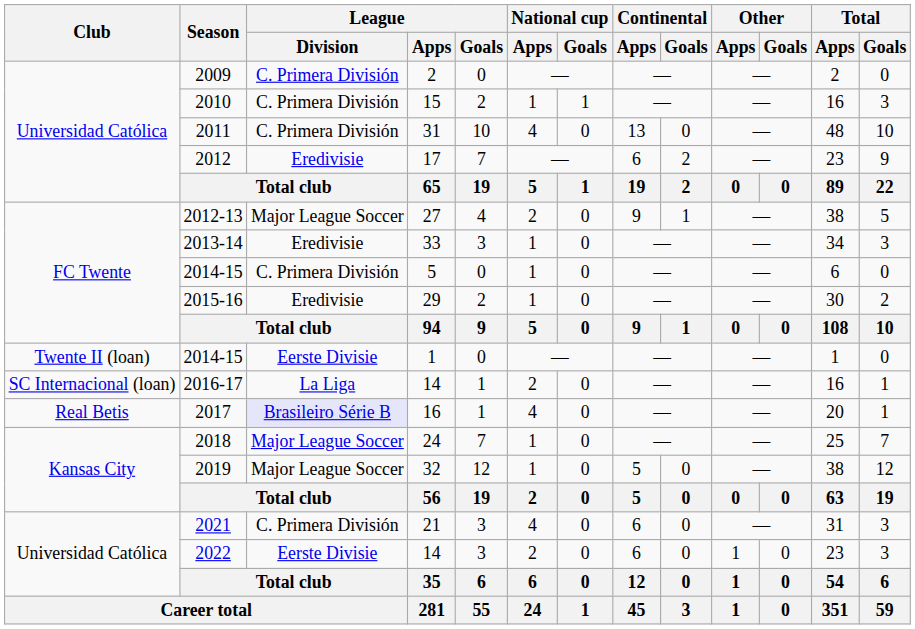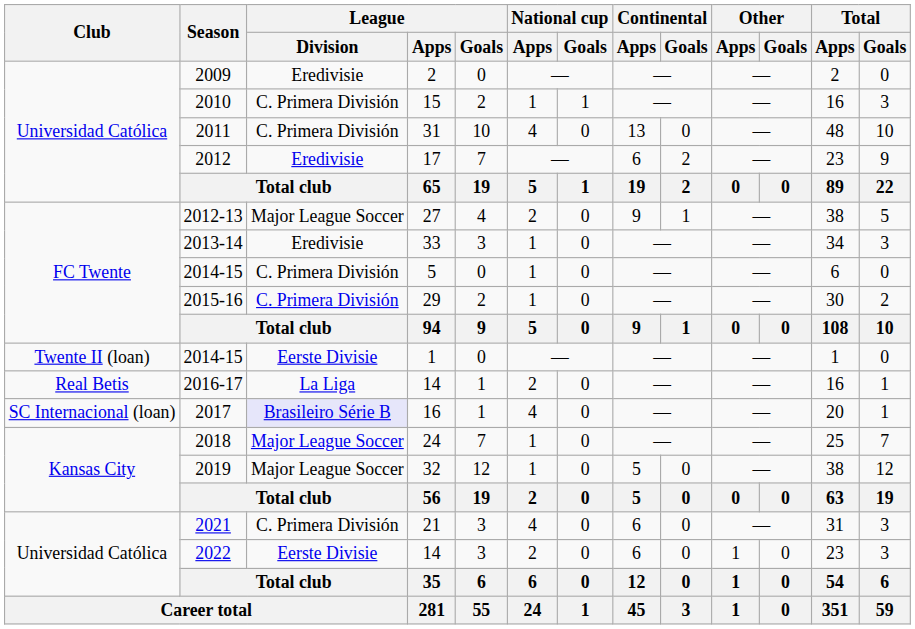2009 | League / Division: C. Primera División -> Eredivisie
2015-16 | League / Division: Eredivisie -> C. Primera División
2016-17 | Club: SC Internacional (loan) -> Real Betis
2017 | Club: Real Betis -> SC Internacional (loan)
